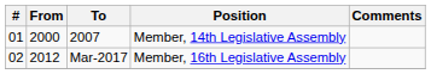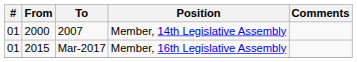Mar-2017 | #: 02 -> 01
Mar-2017 | From: 2012 -> 2015
